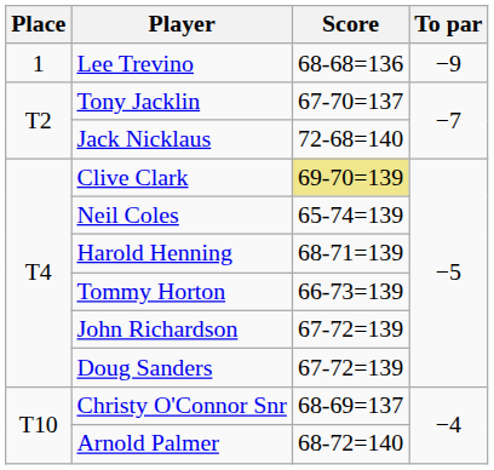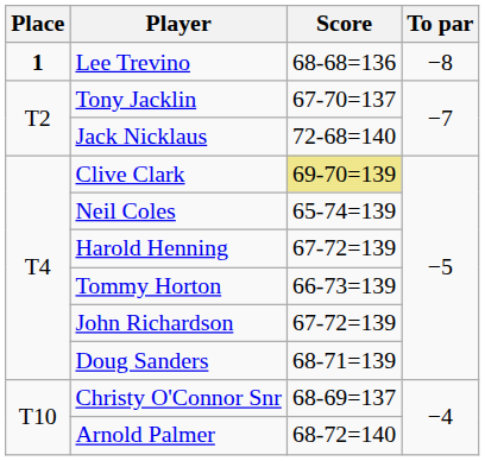Lee Trevino | Place: normal -> bold
Lee Trevino | To par: −9 -> −8
Harold Henning | Score: 68-71=139 -> 67-72=139
Doug Sanders | Score: 67-72=139 -> 68-71=139
